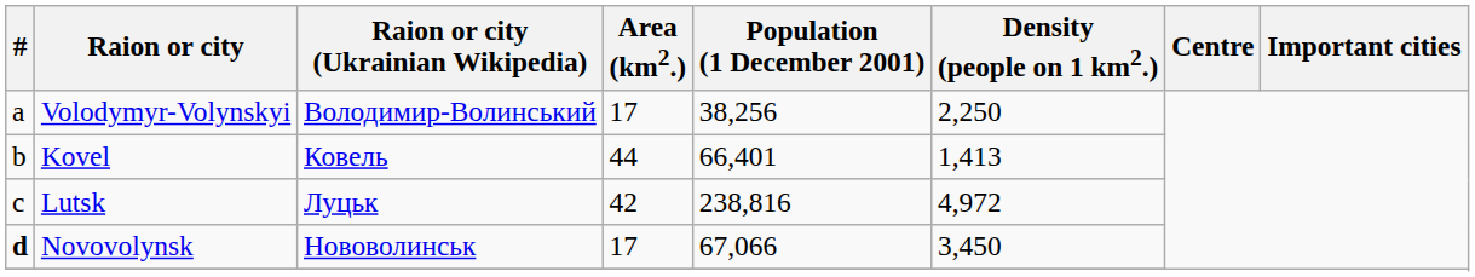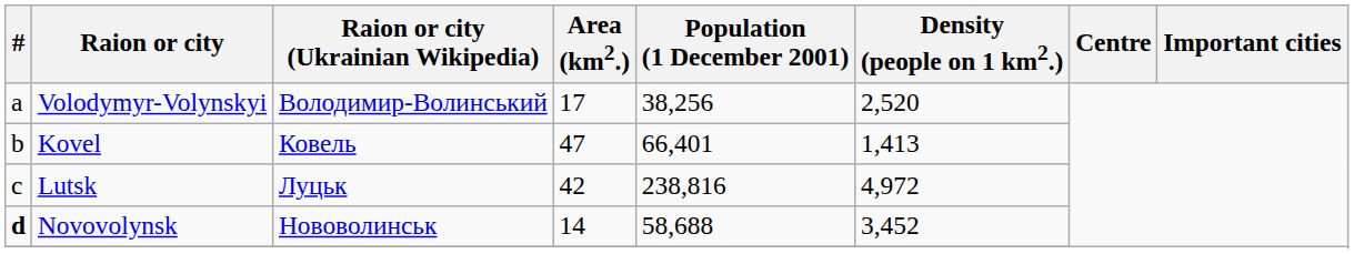Volodymyr-Volynskyi | Density (people on 1 km2.): 2,250 -> 2,520
Kovel | Area (km2.): 44 -> 47
Novovolynsk | Area (km2.): 17 -> 14
Novovolynsk | Population (1 December 2001): 67,066 -> 58,688
Novovolynsk | Density (people on 1 km2.): 3,450 -> 3,452
